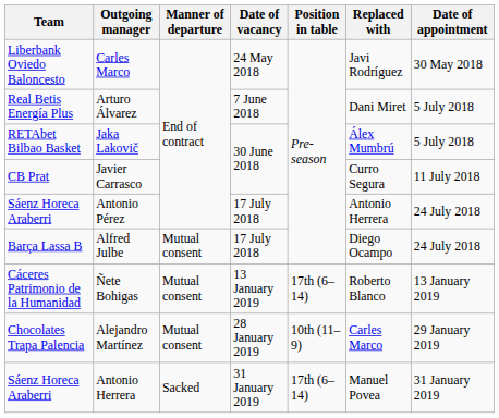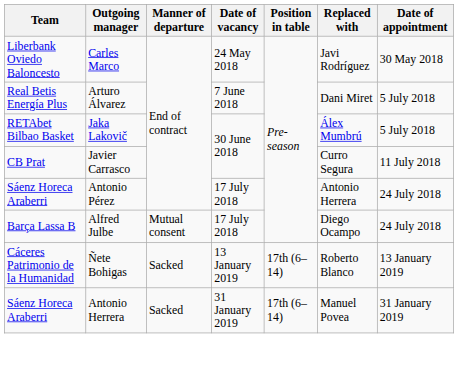Ñete Bohigas | Manner of departure: Mutual consent -> Sacked
- row: Chocolates Trapa Palencia | Alejandro Martínez | Mutual consent | 28 January 2019 | 10th (11–9) | Carles Marco | 29 January 2019
